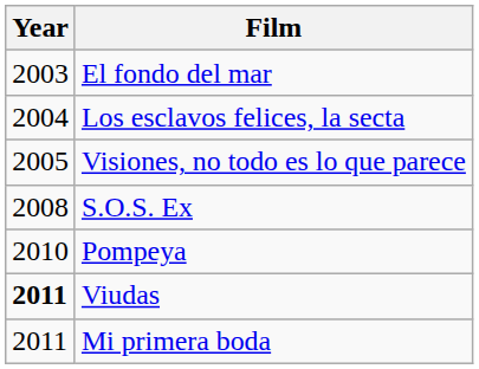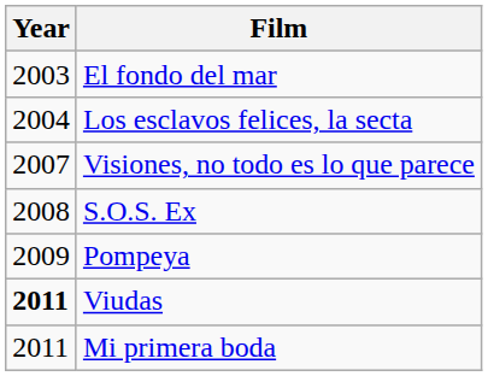Visiones, no todo es lo que parece | Year: 2005 -> 2007
Pompeya | Year: 2010 -> 2009
